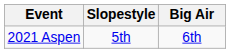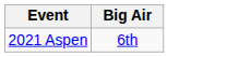- column: Slopestyle | 5th
